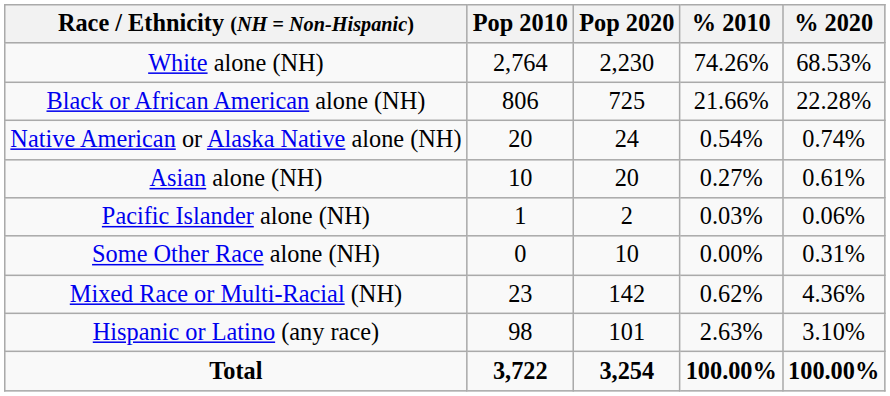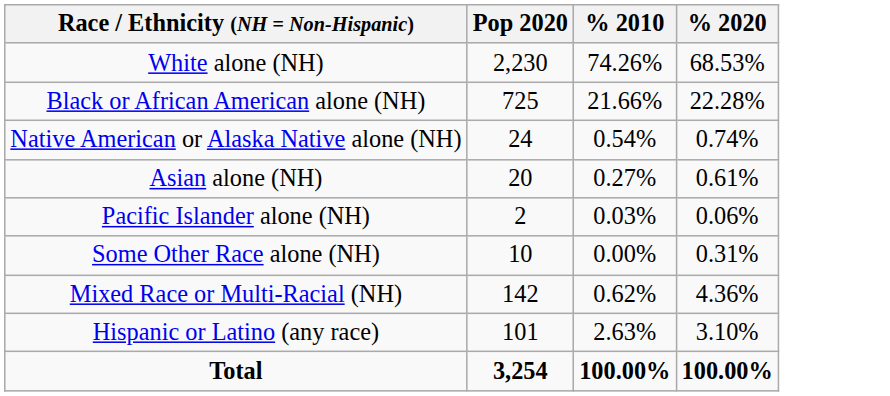- column: Pop 2010 | 2,764 | 806 | 20 | 10 | 1 | 0 | 23 | 98 | 3,722
